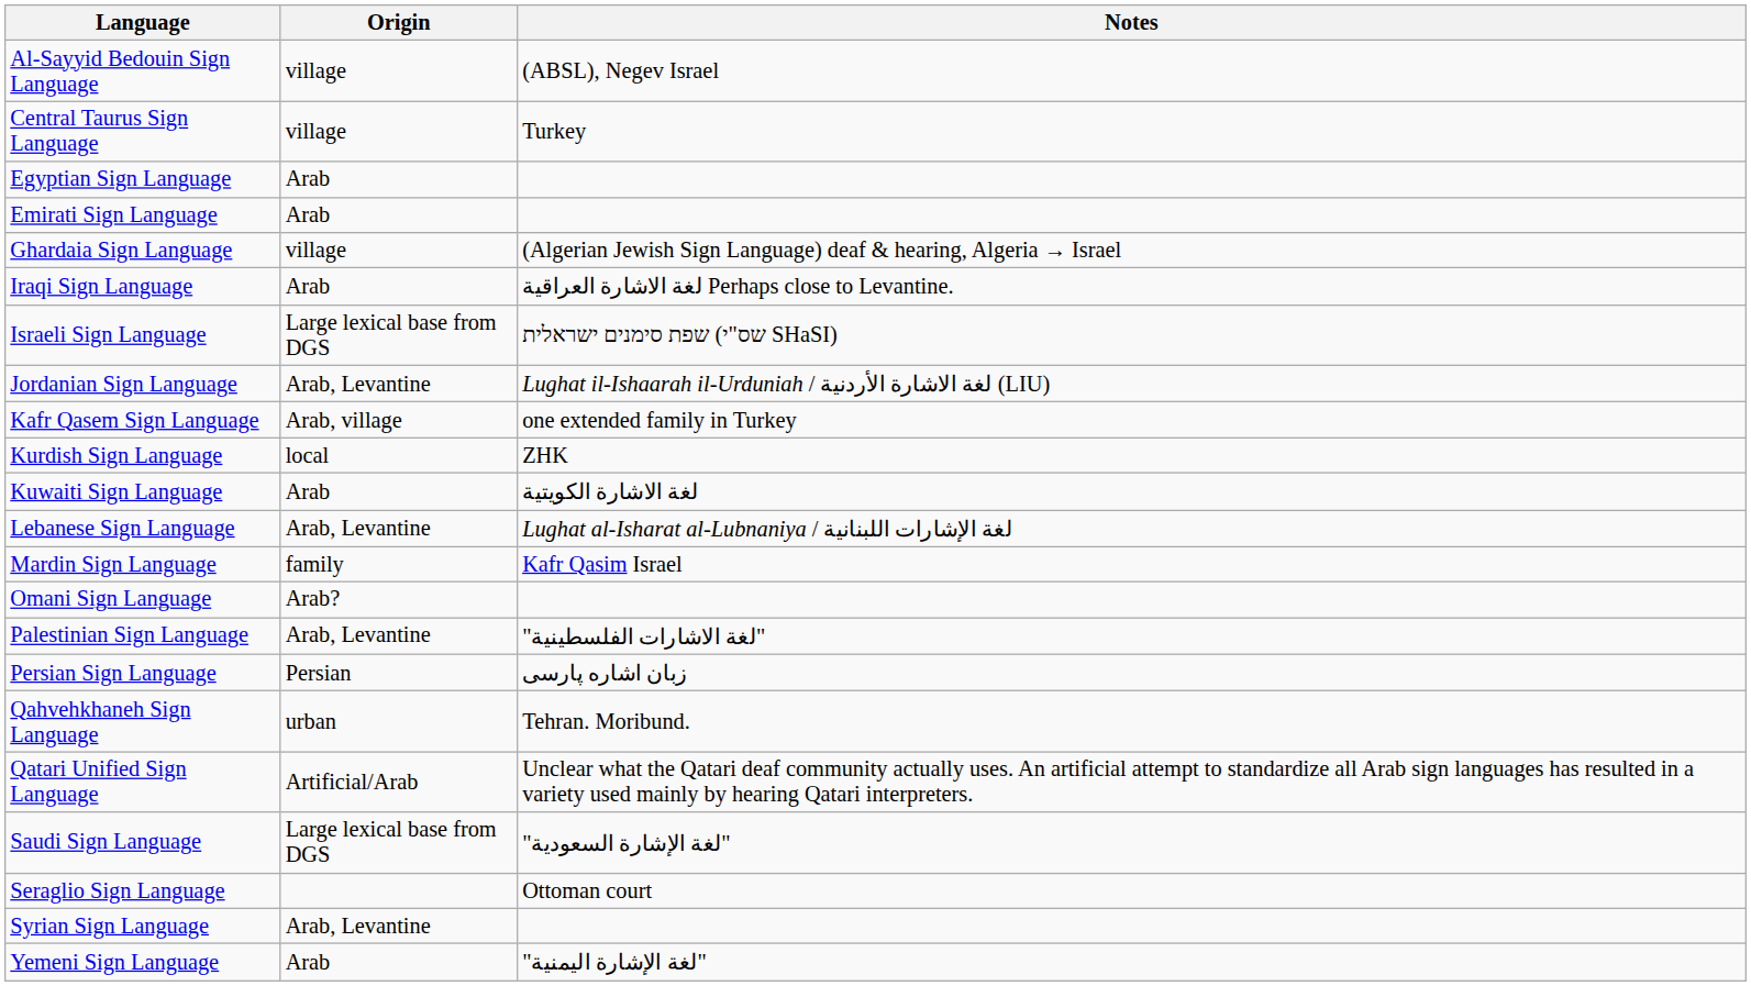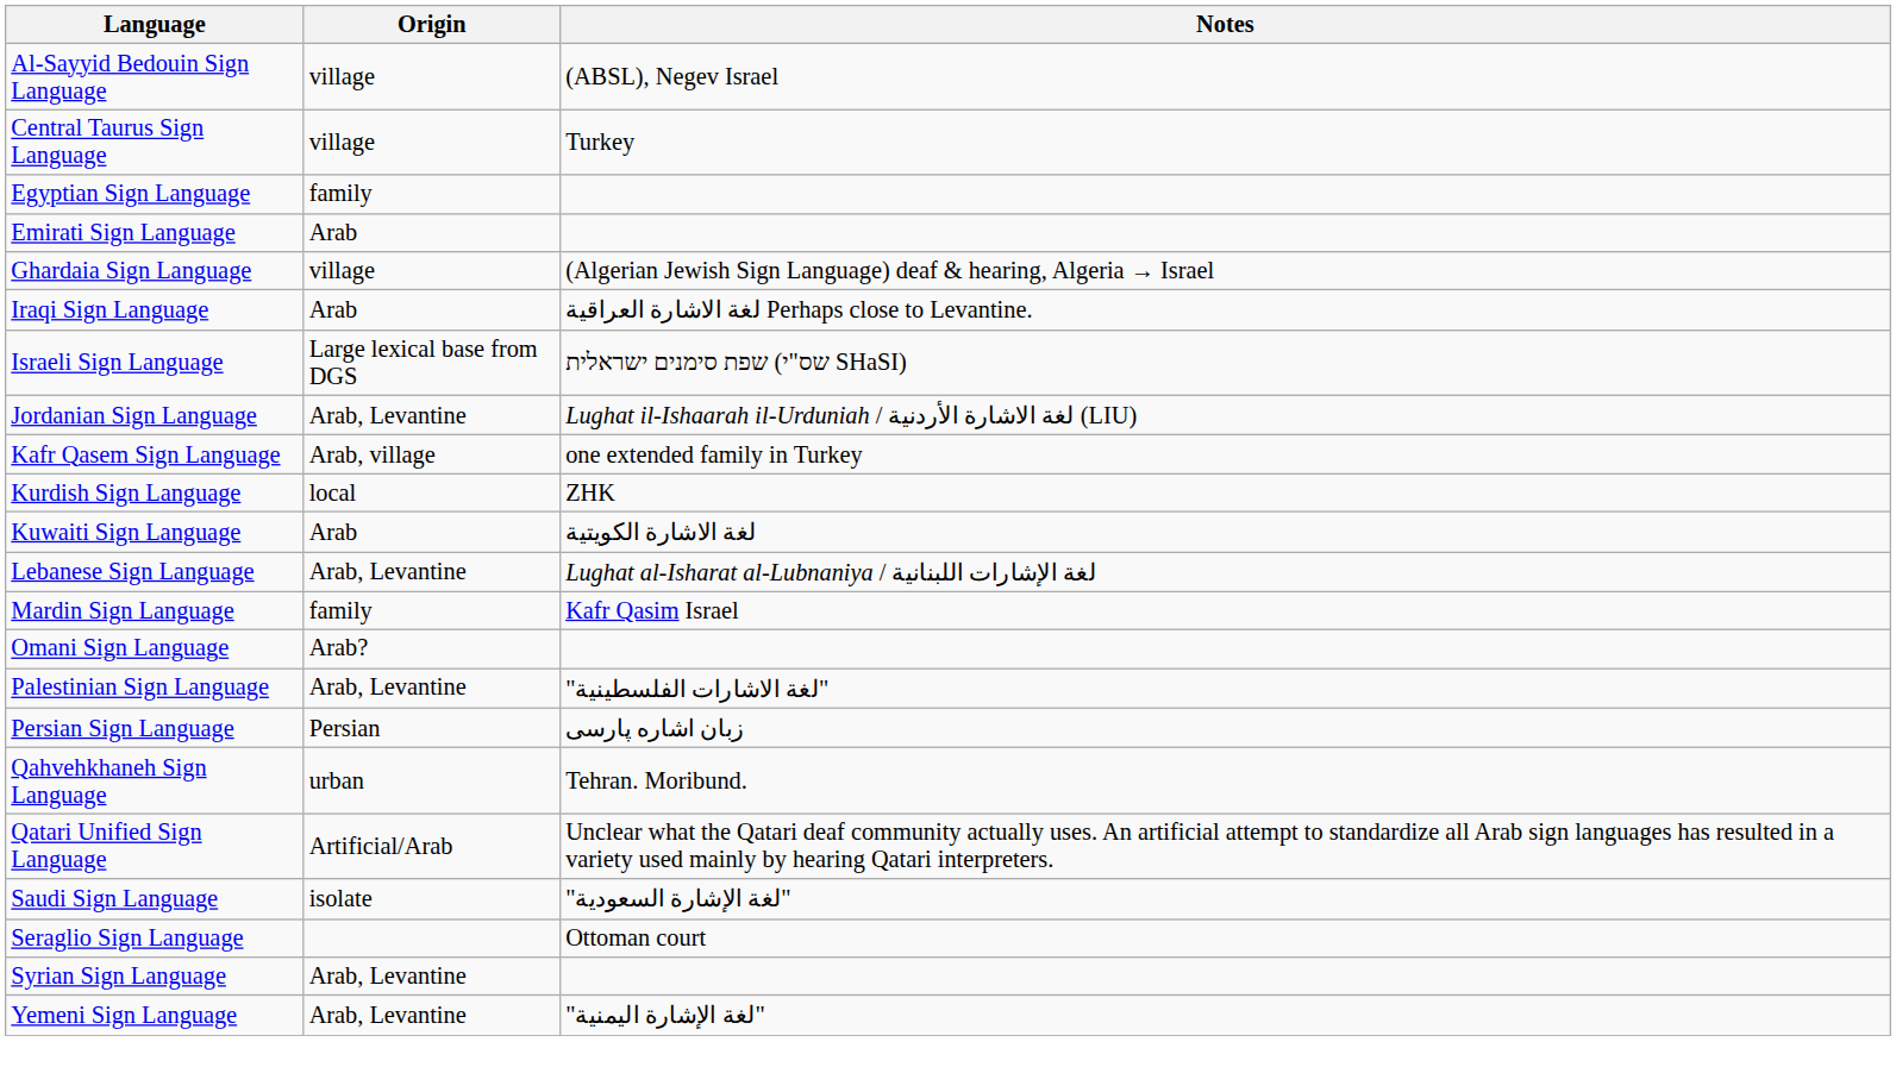Egyptian Sign Language | Origin: Arab -> family
Saudi Sign Language | Origin: Large lexical base from DGS -> isolate
Yemeni Sign Language | Origin: Arab -> Arab, Levantine
